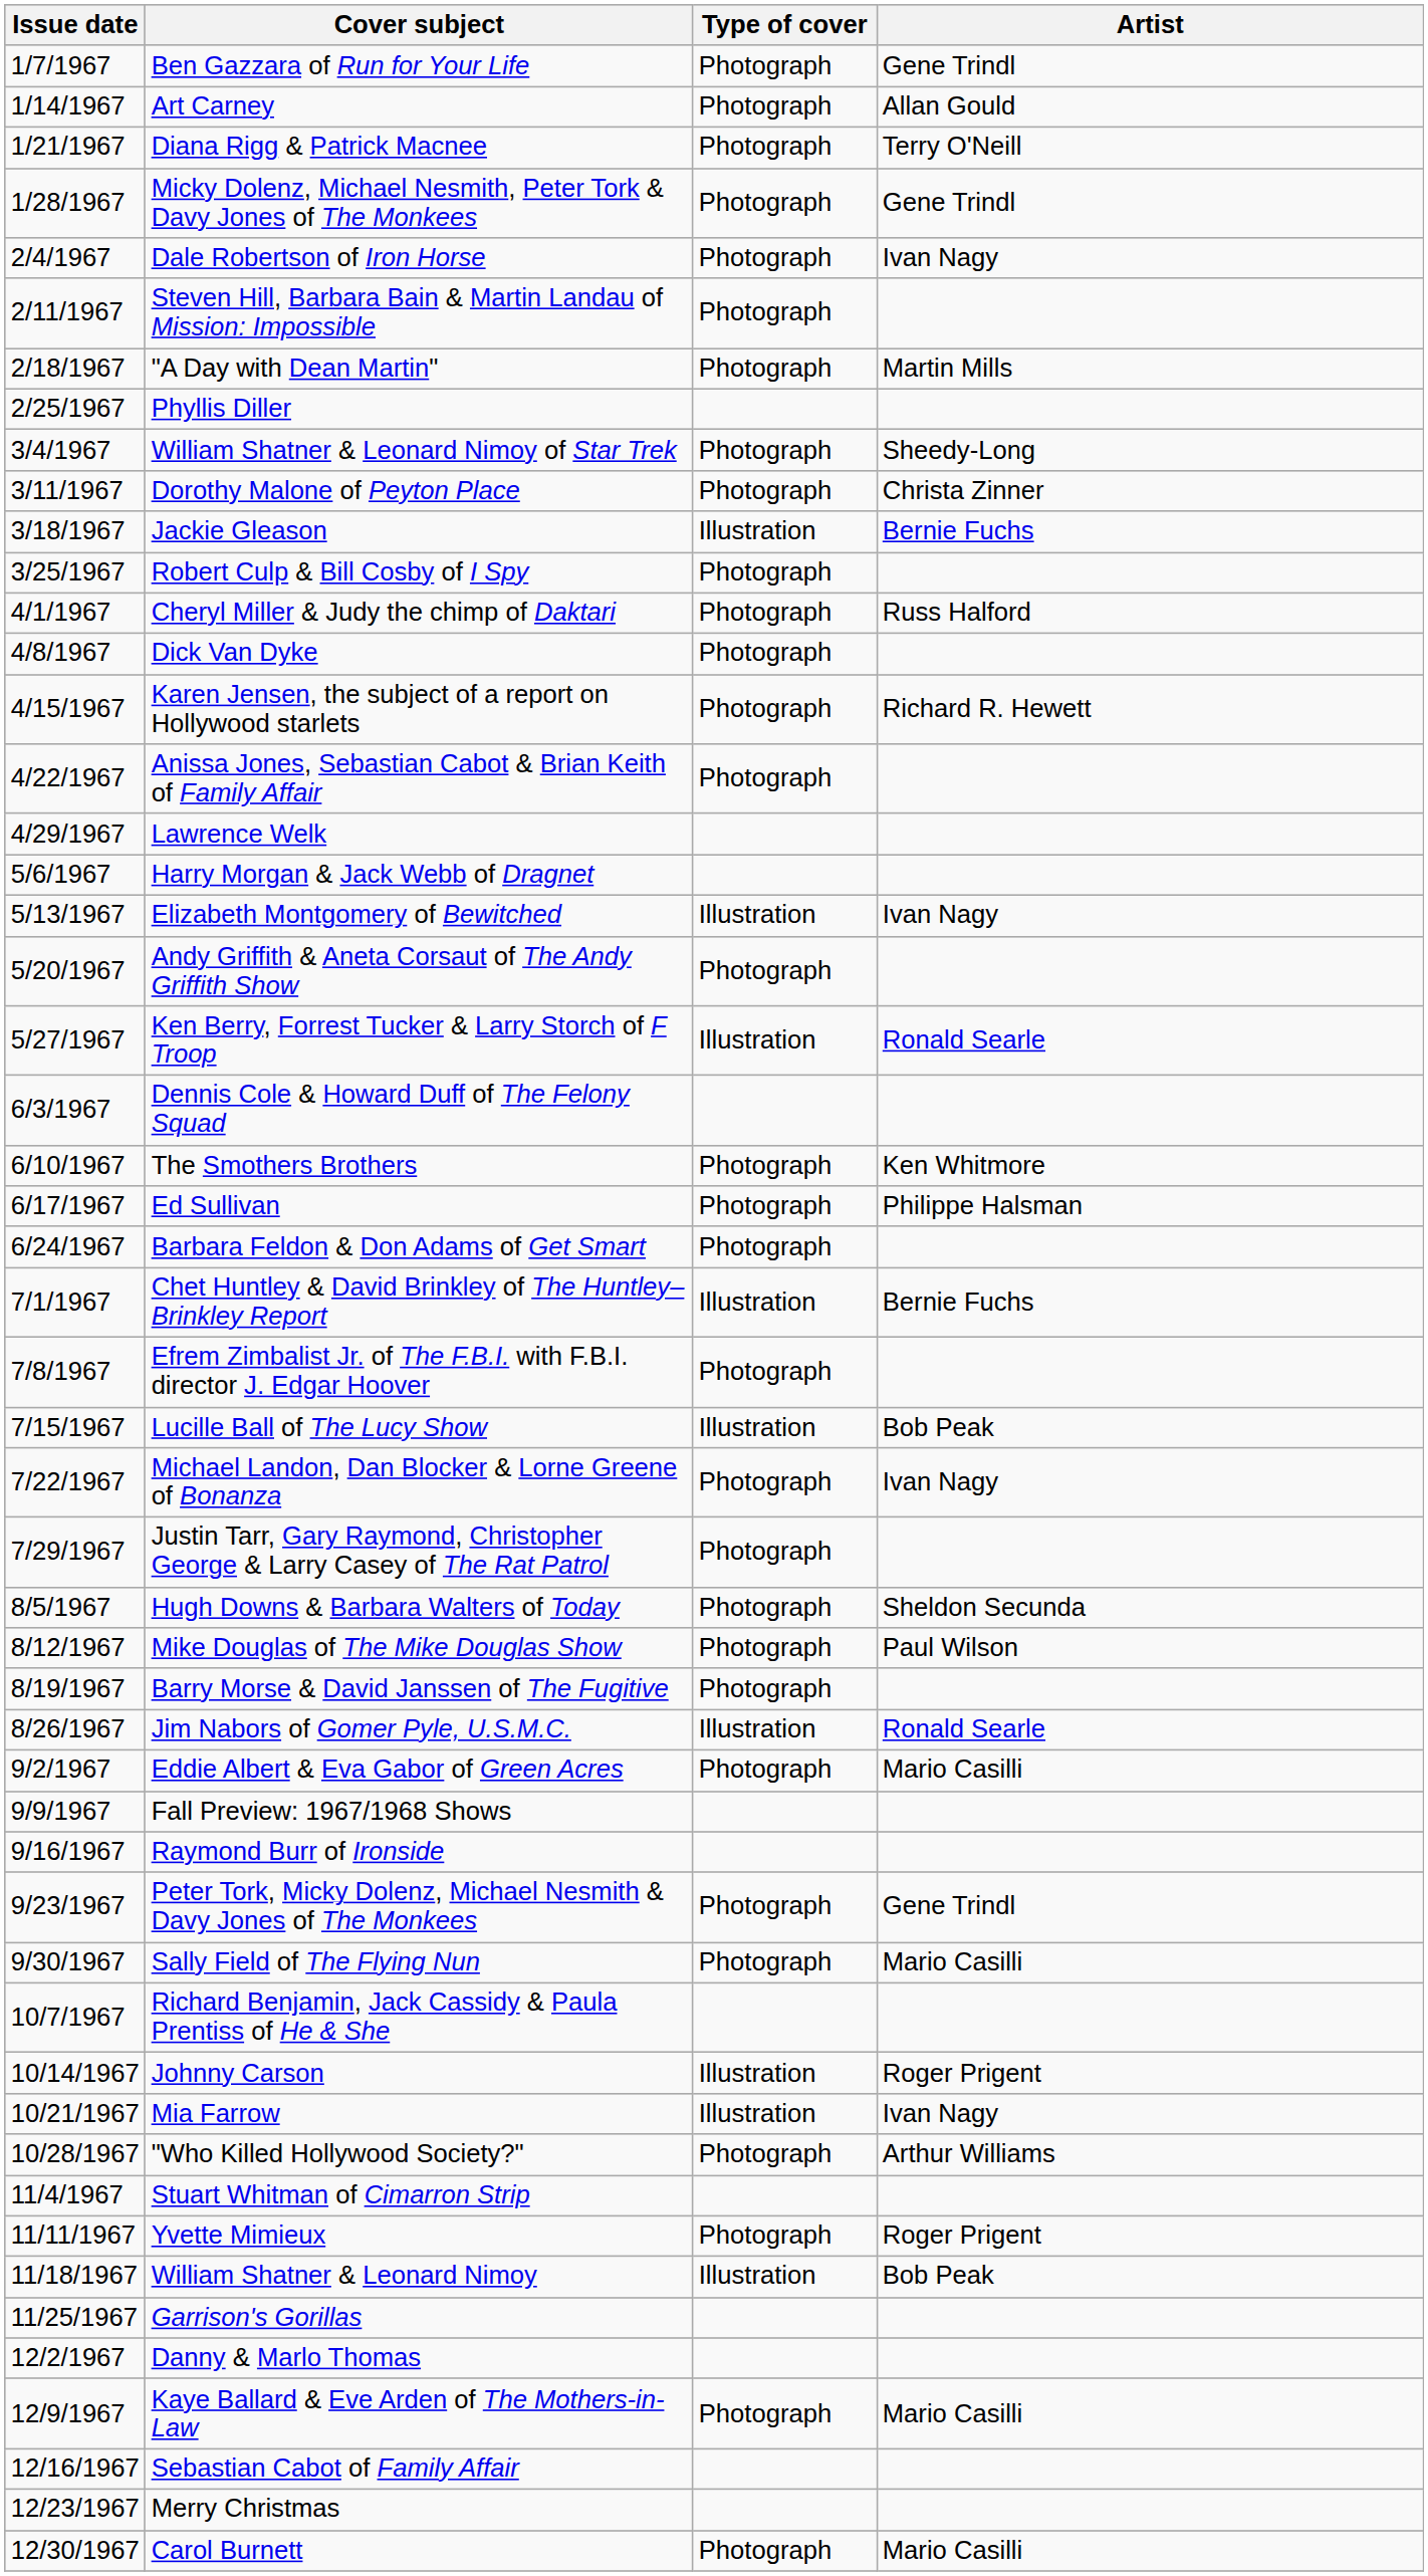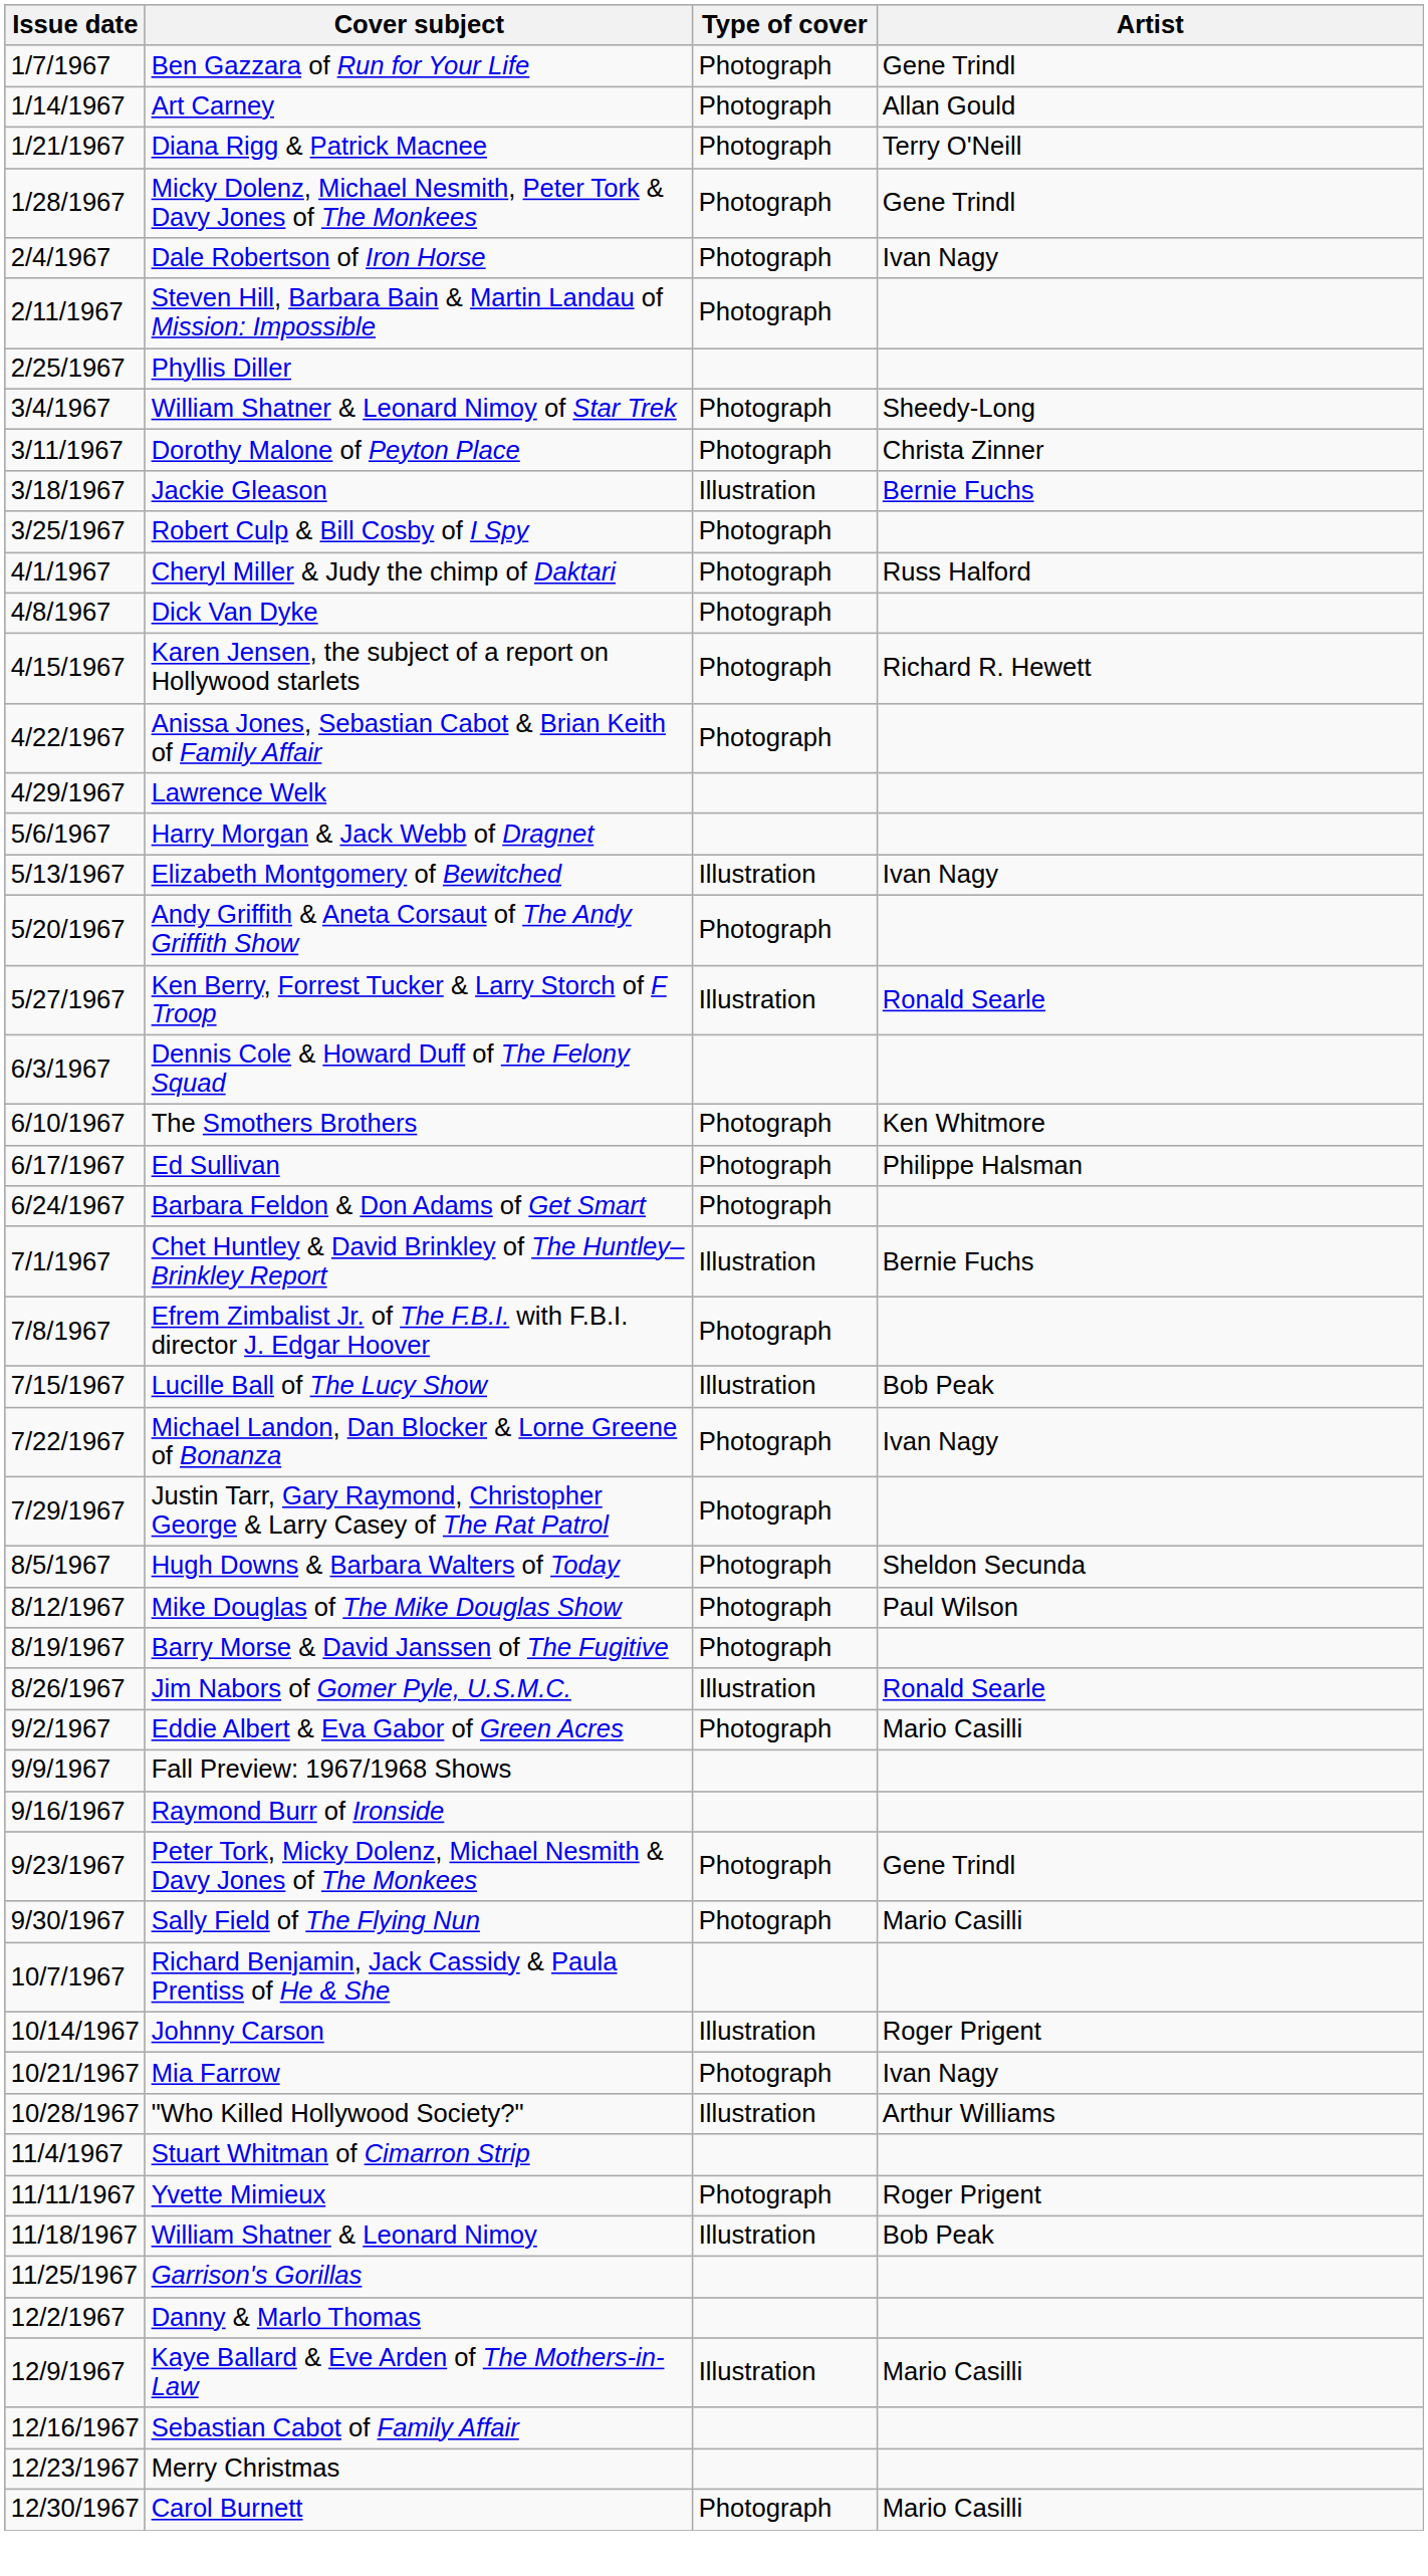- row: 2/18/1967 | "A Day with Dean Martin" | Photograph | Martin Mills
Mia Farrow | Type of cover: Illustration -> Photograph
"Who Killed Hollywood Society?" | Type of cover: Photograph -> Illustration
Kaye Ballard & Eve Arden of The Mothers-in-Law | Type of cover: Photograph -> Illustration
